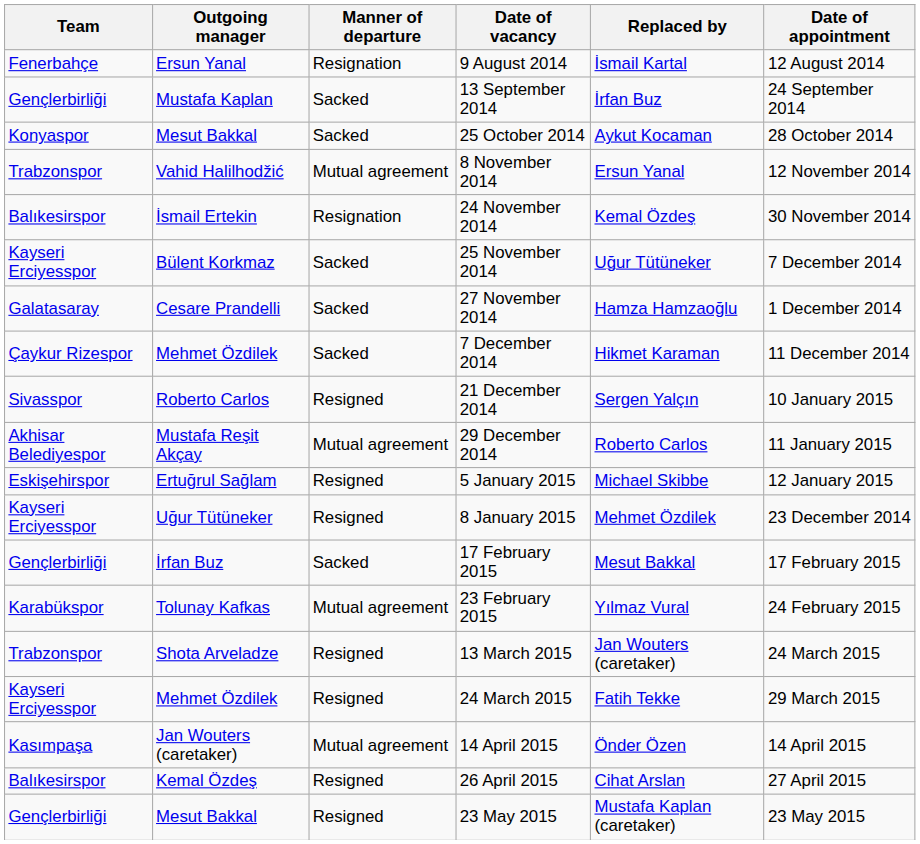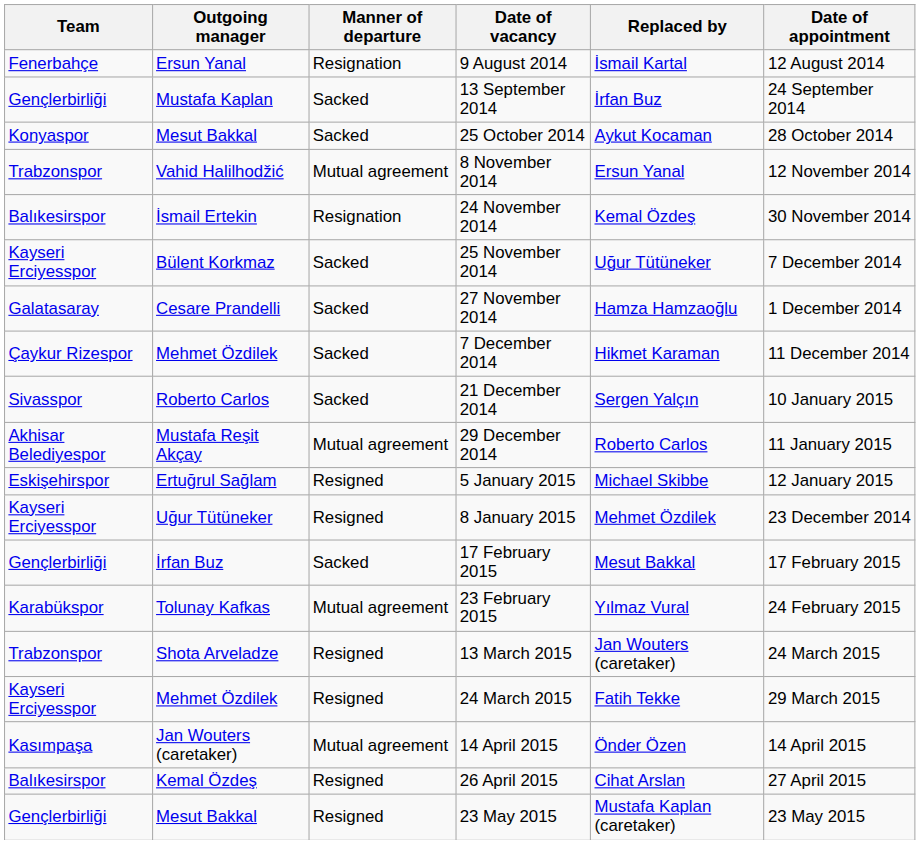21 December 2014 | Manner of departure: Resigned -> Sacked
